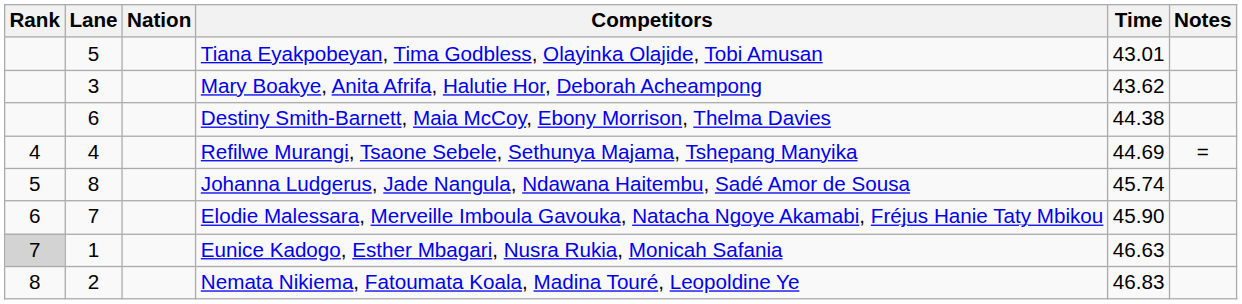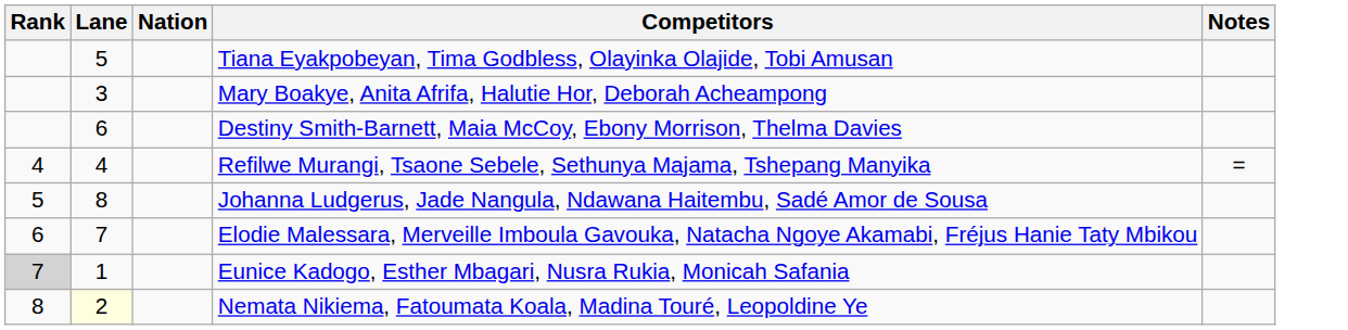- column: Time | 43.01 | 43.62 | 44.38 | 44.69 | 45.74 | 45.90 | 46.63 | 46.83
Nemata Nikiema, Fatoumata Koala, Madina Touré, Leopoldine Ye | Lane: no background -> lightyellow background
